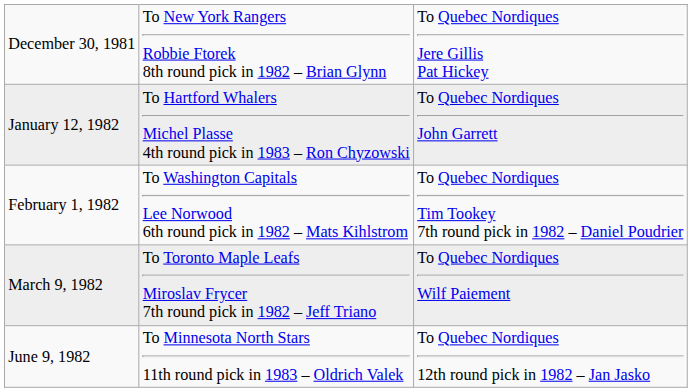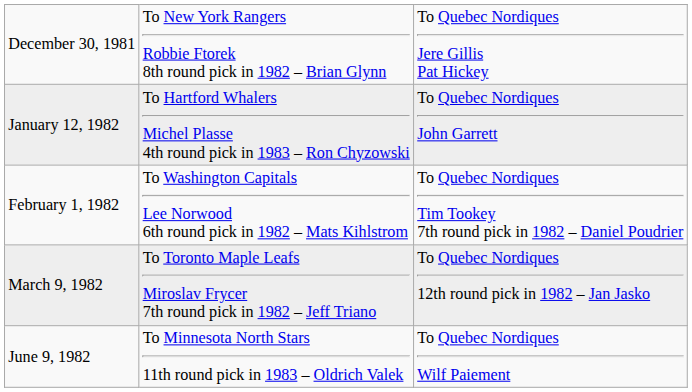March 9, 1982 | column 3: To Quebec Nordiques Wilf Paiement -> To Quebec Nordiques 12th round pick in 1982 – Jan Jasko
June 9, 1982 | column 3: To Quebec Nordiques 12th round pick in 1982 – Jan Jasko -> To Quebec Nordiques Wilf Paiement
